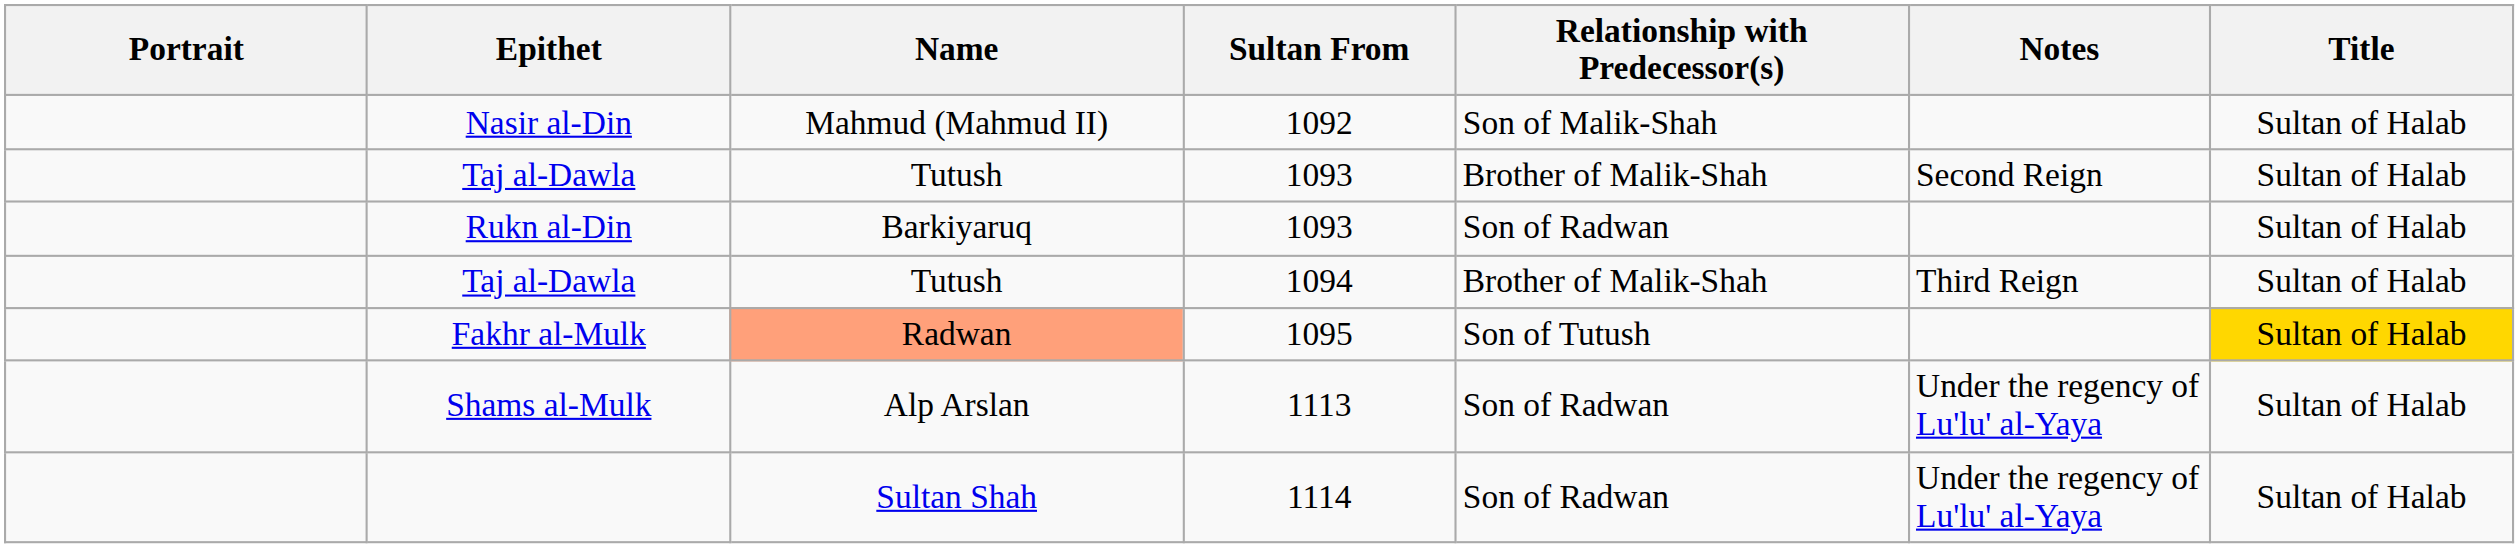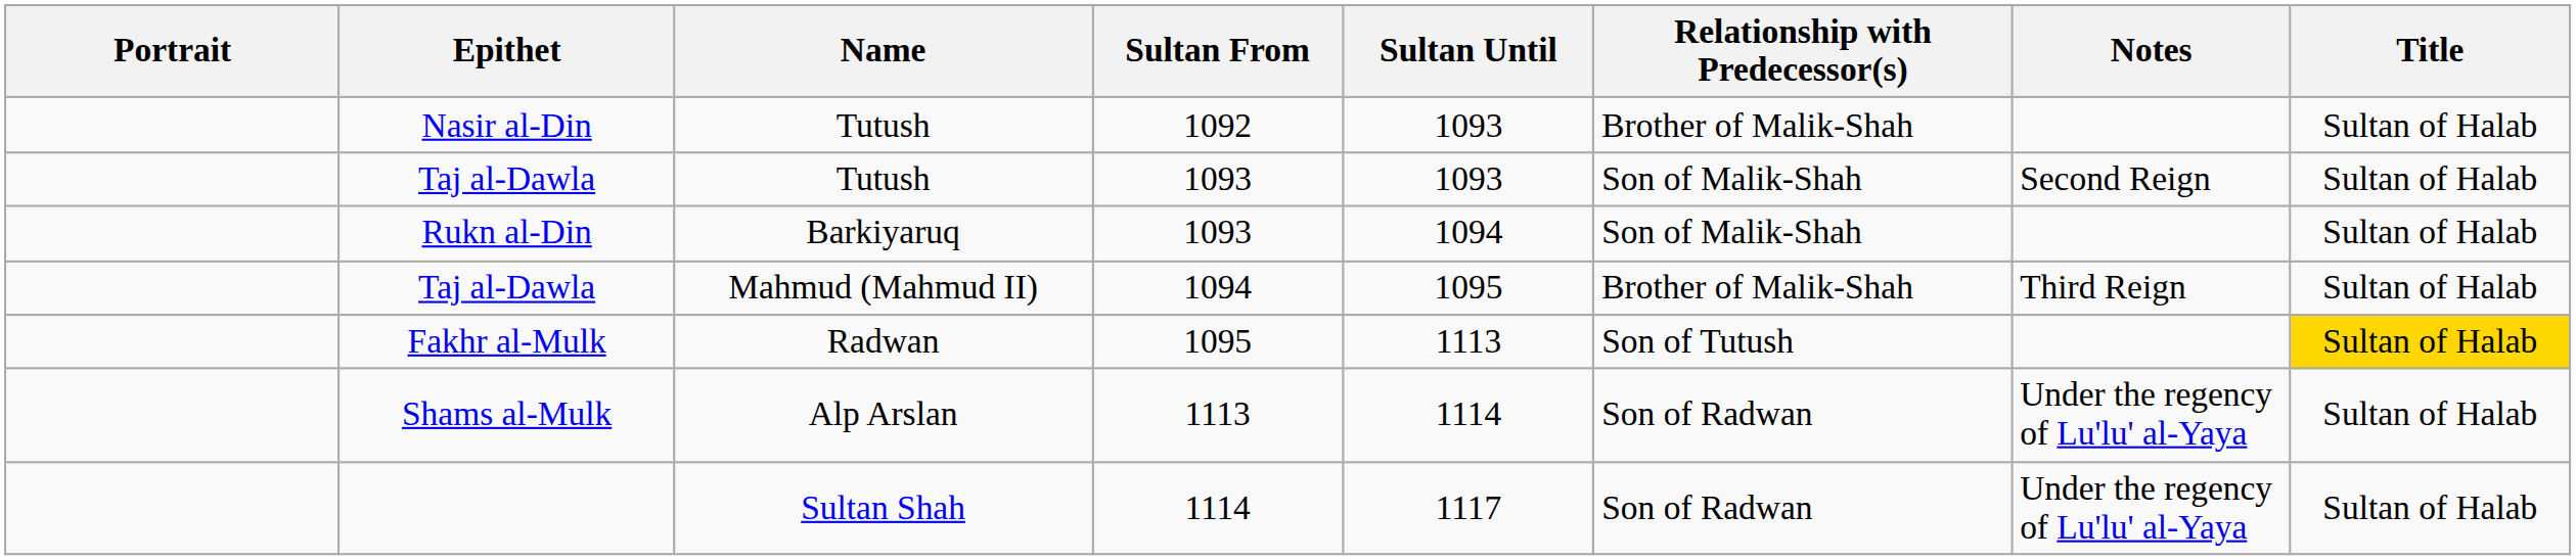+ column: Sultan Until | 1093 | 1093 | 1094 | 1095 | 1113 | 1114 | 1117
Nasir al-Din | Name: Mahmud (Mahmud II) -> Tutush
Nasir al-Din | Relationship with Predecessor(s): Son of Malik-Shah -> Brother of Malik-Shah
Taj al-Dawla / 1093 | Relationship with Predecessor(s): Brother of Malik-Shah -> Son of Malik-Shah
Rukn al-Din | Relationship with Predecessor(s): Son of Radwan -> Son of Malik-Shah
Taj al-Dawla / 1094 | Name: Tutush -> Mahmud (Mahmud II)
Fakhr al-Mulk | Name: lightsalmon background -> no background
